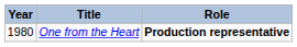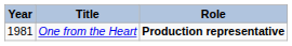One from the Heart | Year: 1980 -> 1981
